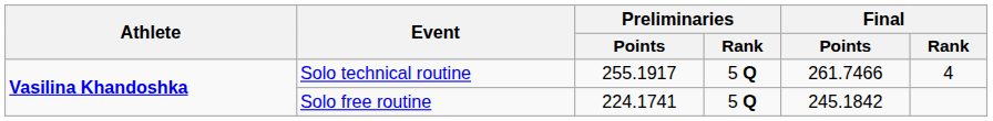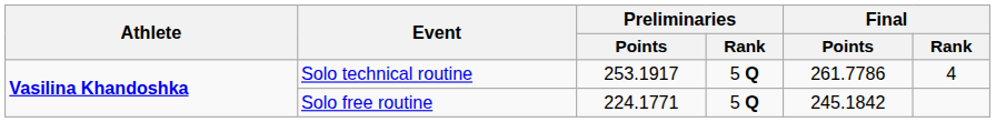Solo technical routine | Preliminaries / Points: 255.1917 -> 253.1917
Solo technical routine | Final / Points: 261.7466 -> 261.7786
Solo free routine | Preliminaries / Points: 224.1741 -> 224.1771
